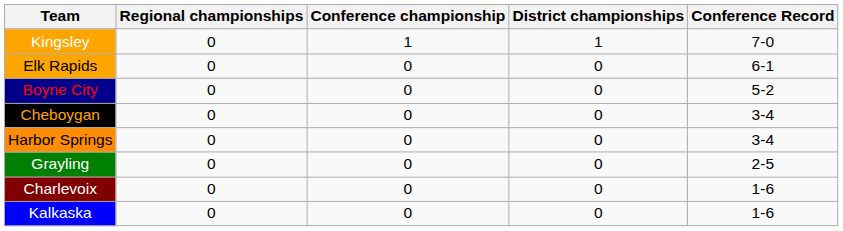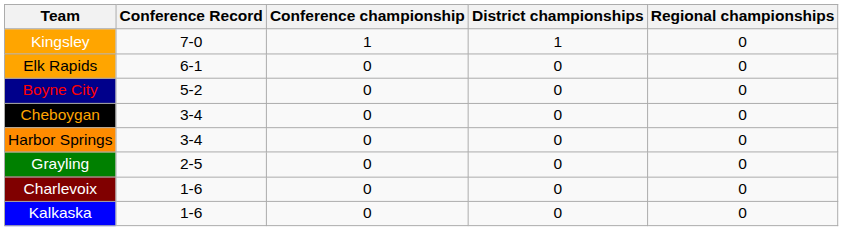columns swapped: Conference Record <-> Regional championships
